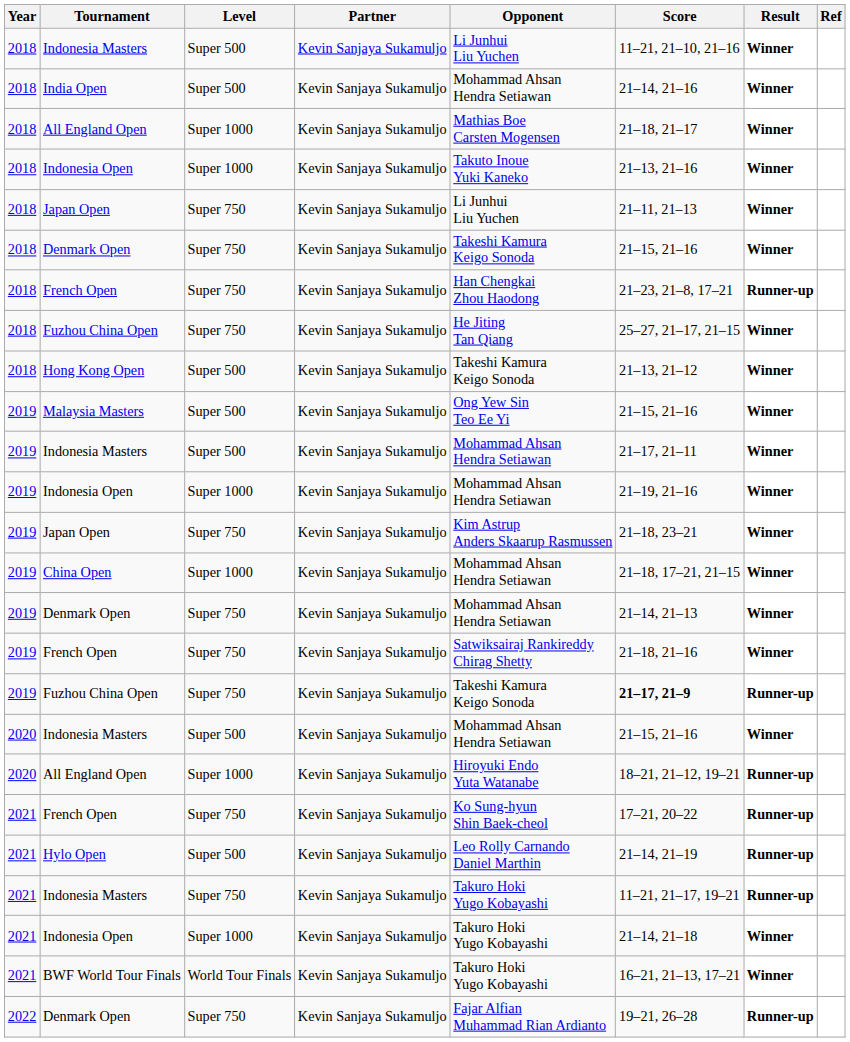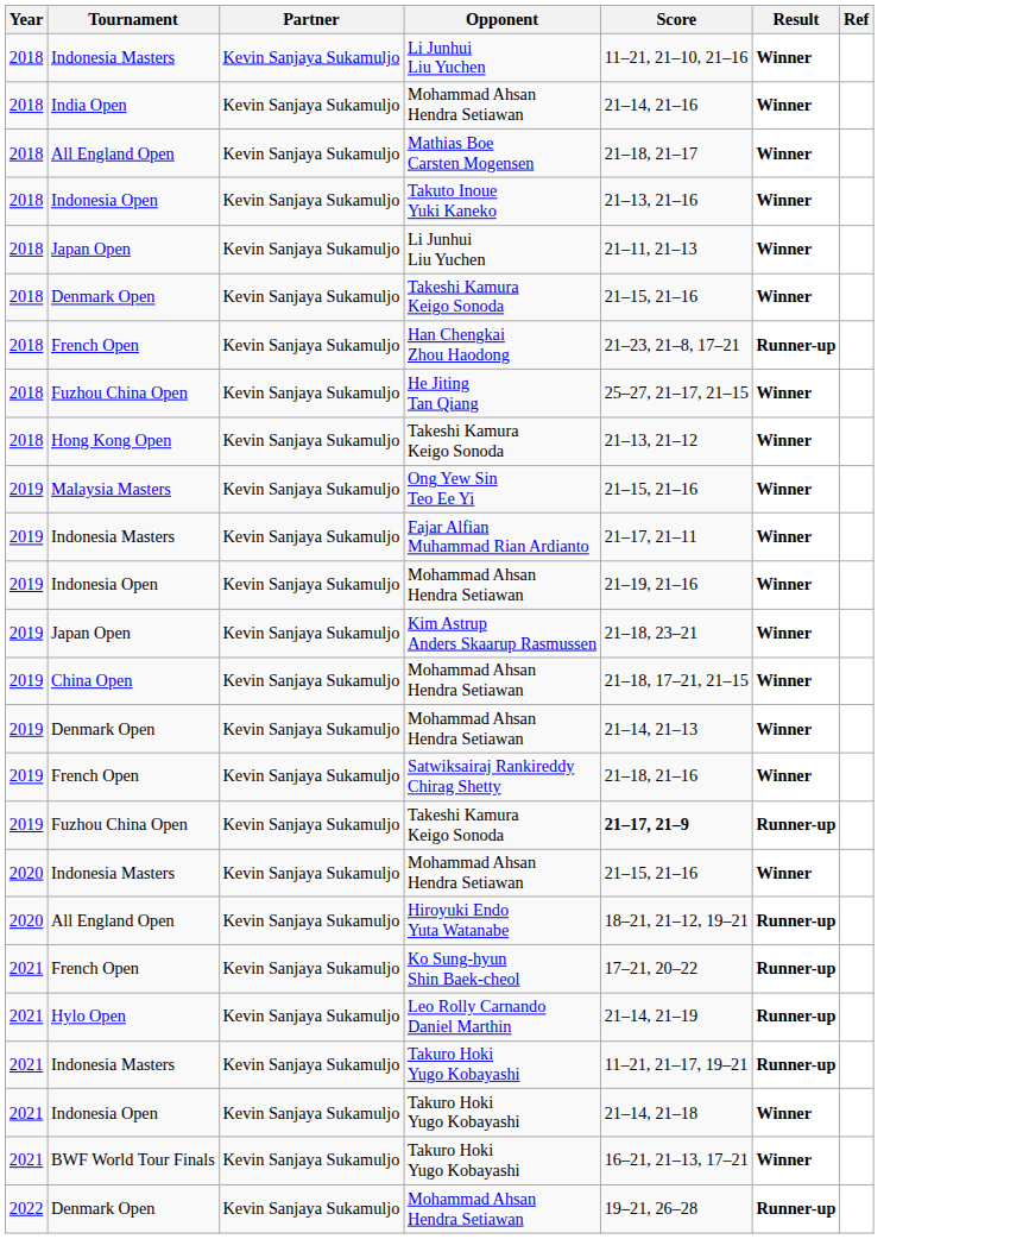- column: Level | Super 500 | Super 500 | Super 1000 | Super 1000 | Super 750 | Super 750 | Super 750 | Super 750 | Super 500 | Super 500 | Super 500 | Super 1000 | Super 750 | Super 1000 | Super 750 | Super 750 | Super 750 | Super 500 | Super 1000 | Super 750 | Super 500 | Super 750 | Super 1000 | World Tour Finals | Super 750
2019 / Indonesia Masters | Opponent: Mohammad Ahsan Hendra Setiawan -> Fajar Alfian Muhammad Rian Ardianto
2022 / Denmark Open | Opponent: Fajar Alfian Muhammad Rian Ardianto -> Mohammad Ahsan Hendra Setiawan
